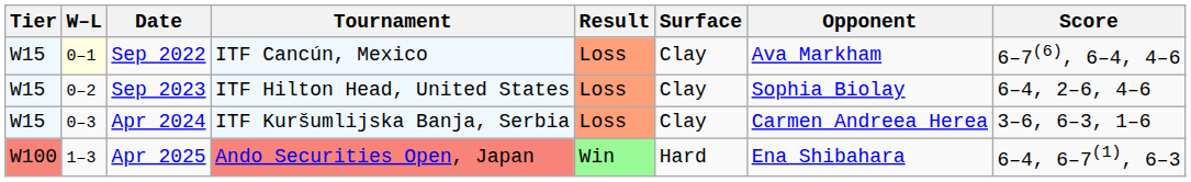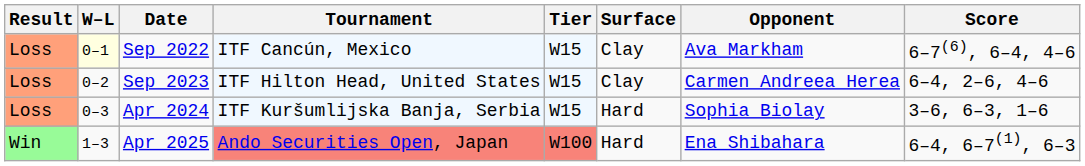columns swapped: Result <-> Tier
Sep 2023 | Opponent: Sophia Biolay -> Carmen Andreea Herea
Apr 2024 | Surface: Clay -> Hard
Apr 2024 | Opponent: Carmen Andreea Herea -> Sophia Biolay
